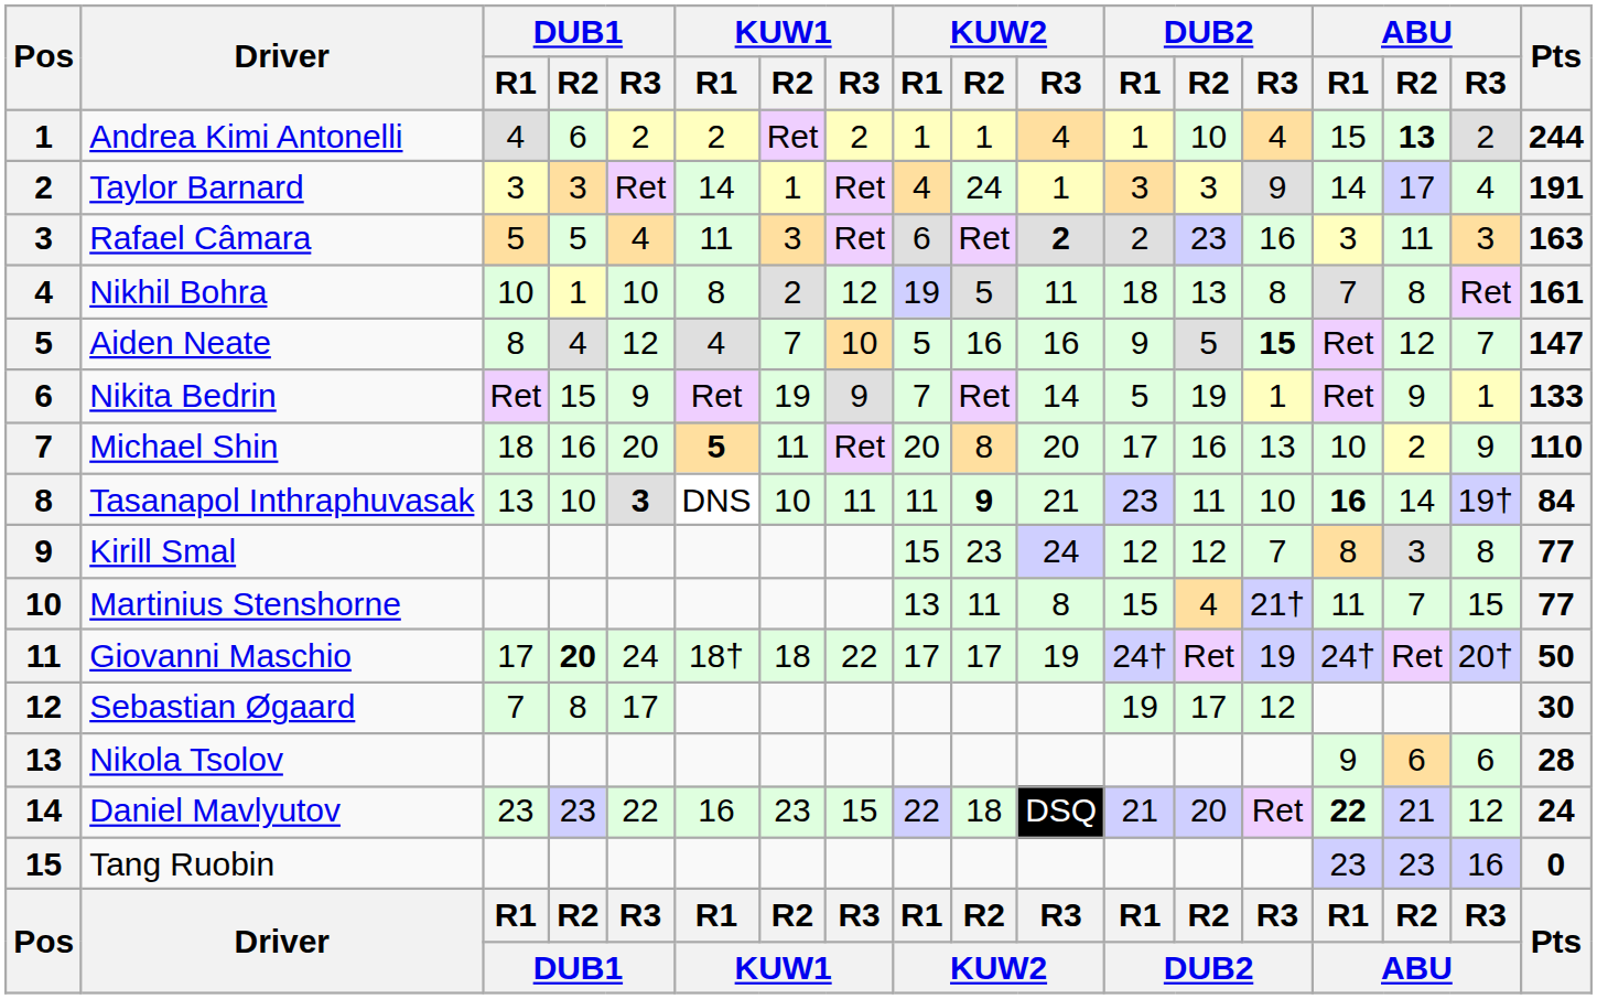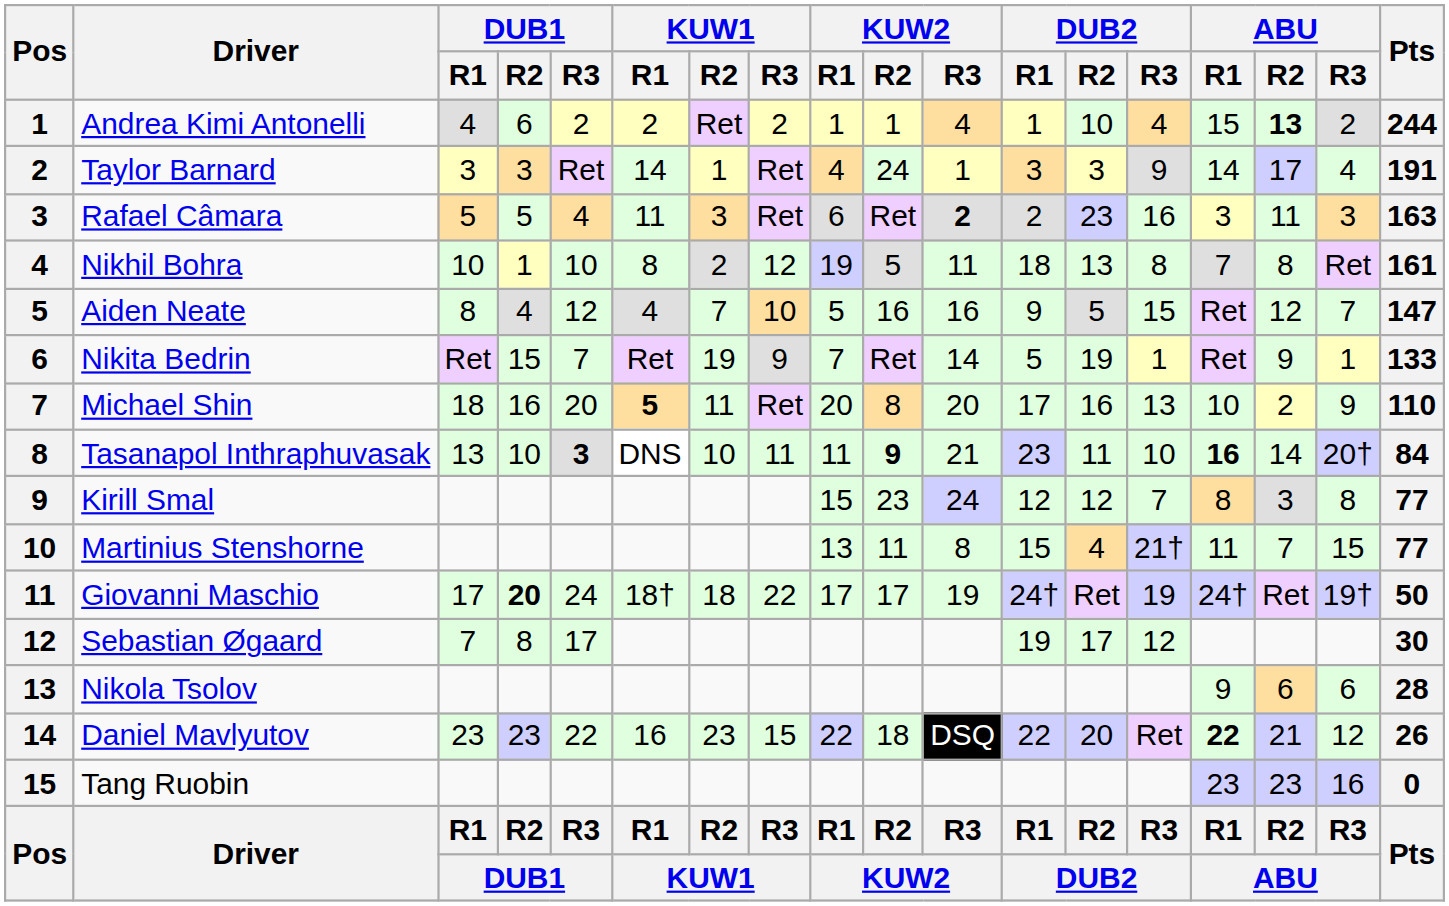Aiden Neate | DUB2 / R3: bold -> normal
Nikita Bedrin | DUB1 / R3: 9 -> 7
Tasanapol Inthraphuvasak | ABU / R3: 19† -> 20†
Giovanni Maschio | ABU / R3: 20† -> 19†
Daniel Mavlyutov | DUB2 / R1: 21 -> 22
Daniel Mavlyutov | Pts: 24 -> 26
